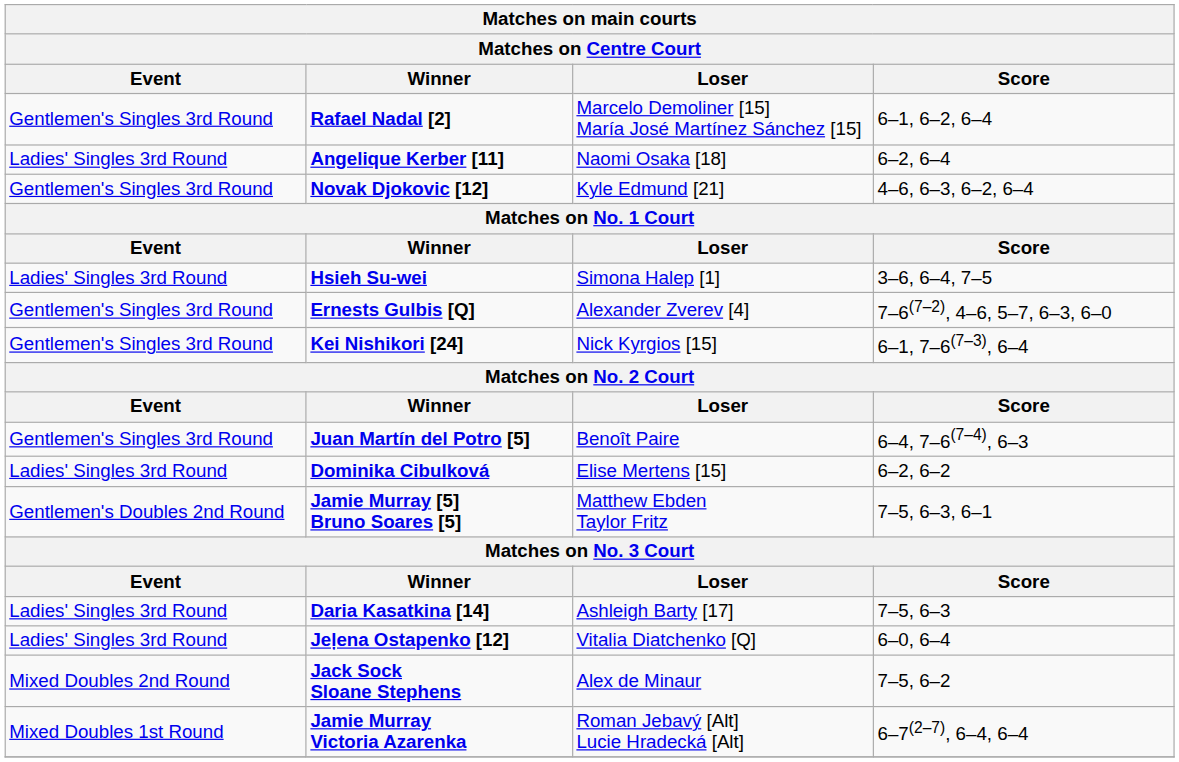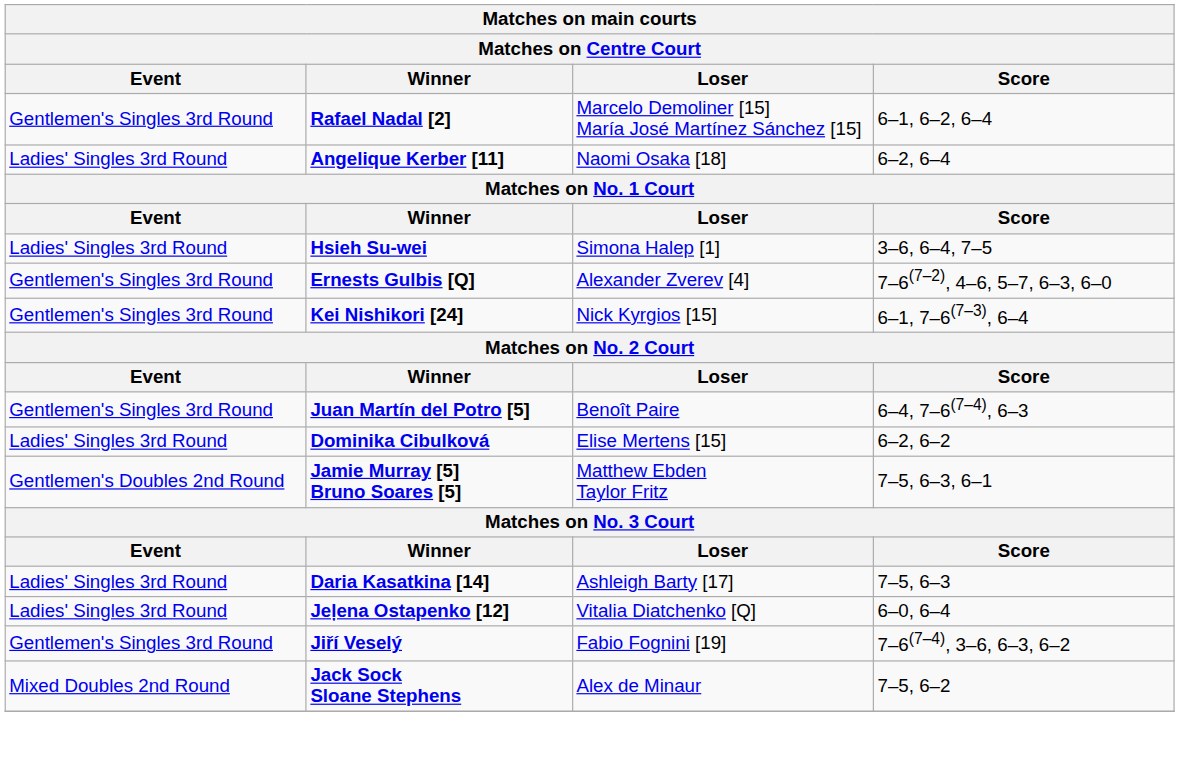- row: Gentlemen's Singles 3rd Round | Novak Djokovic [12] | Kyle Edmund [21] | 4–6, 6–3, 6–2, 6–4
+ row: Gentlemen's Singles 3rd Round | Jiří Veselý | Fabio Fognini [19] | 7–6(7–4), 3–6, 6–3, 6–2
- row: Mixed Doubles 1st Round | Jamie Murray Victoria Azarenka | Roman Jebavý [Alt] Lucie Hradecká [Alt] | 6–7(2–7), 6–4, 6–4
